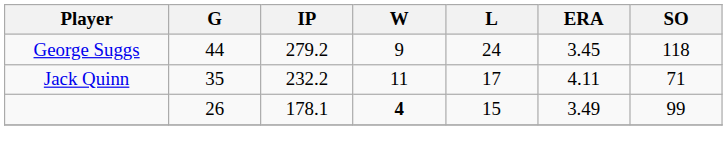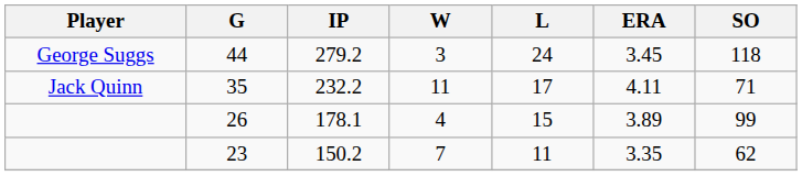44 | W: 9 -> 3
26 | W: bold -> normal
26 | ERA: 3.49 -> 3.89
+ row: 23 | 150.2 | 7 | 11 | 3.35 | 62
